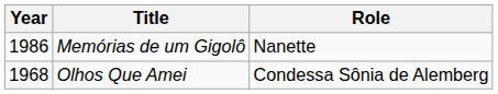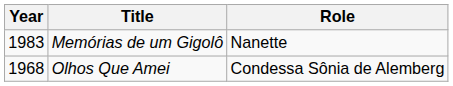Memórias de um Gigolô | Year: 1986 -> 1983
